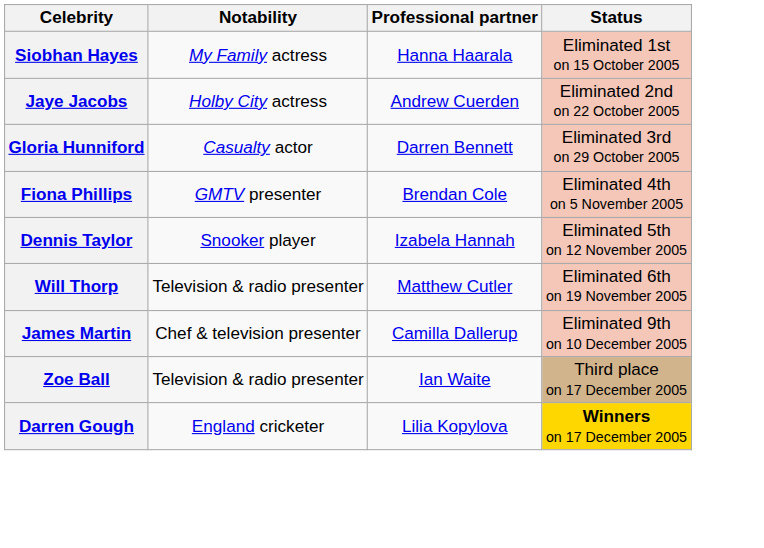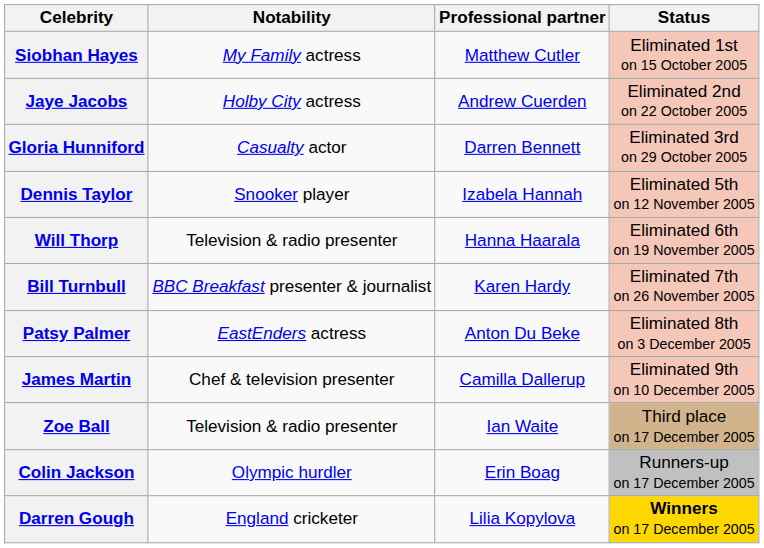Siobhan Hayes | Professional partner: Hanna Haarala -> Matthew Cutler
- row: Fiona Phillips | GMTV presenter | Brendan Cole | Eliminated 4th on 5 November 2005
Will Thorp | Professional partner: Matthew Cutler -> Hanna Haarala
+ row: Bill Turnbull | BBC Breakfast presenter & journalist | Karen Hardy | Eliminated 7th on 26 November 2005
+ row: Patsy Palmer | EastEnders actress | Anton Du Beke | Eliminated 8th on 3 December 2005
+ row: Colin Jackson | Olympic hurdler | Erin Boag | Runners-up on 17 December 2005
